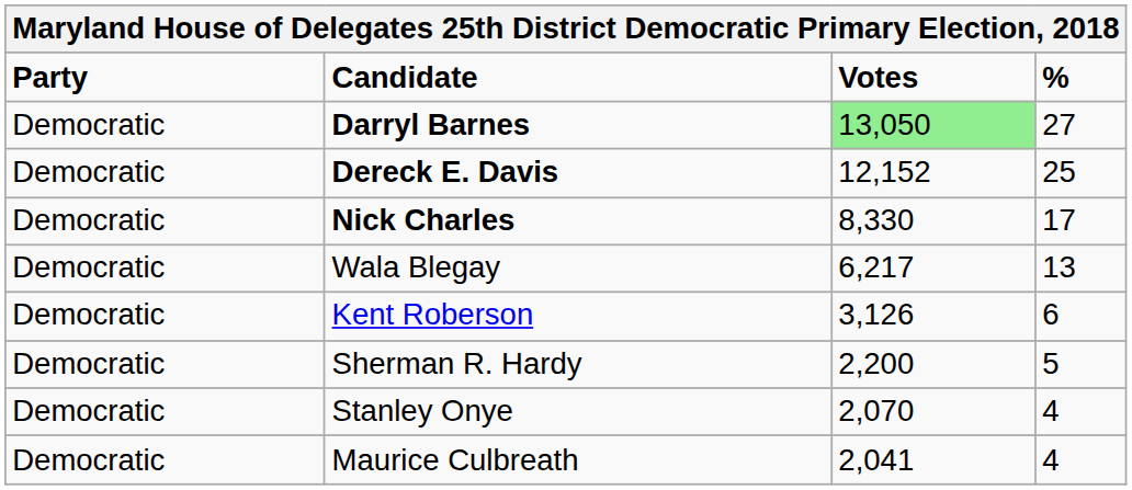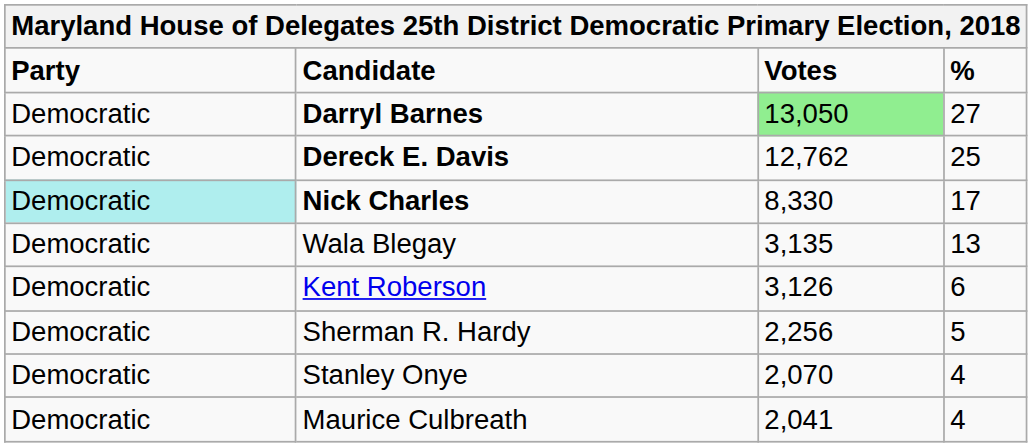Dereck E. Davis | Votes: 12,152 -> 12,762
Nick Charles | Party: no background -> paleturquoise background
Wala Blegay | Votes: 6,217 -> 3,135
Sherman R. Hardy | Votes: 2,200 -> 2,256
